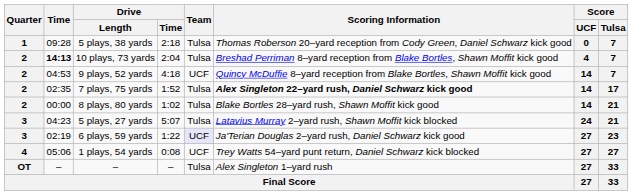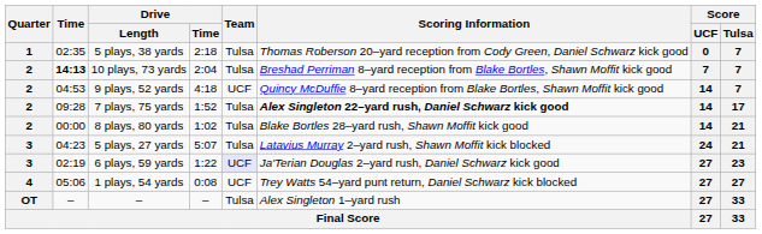5 plays, 38 yards | Time: 09:28 -> 02:35
10 plays, 73 yards | Score / UCF: 4 -> 7
7 plays, 75 yards | Time: 02:35 -> 09:28
